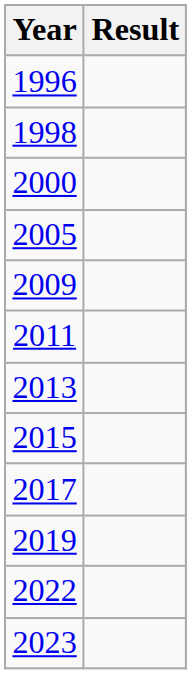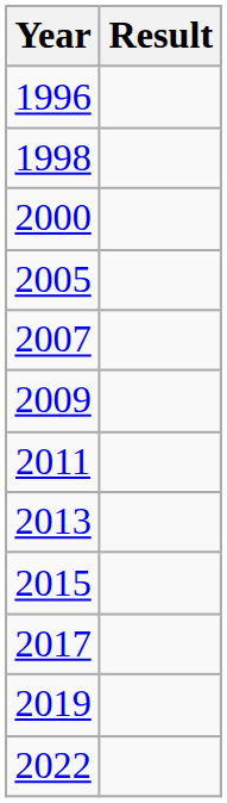+ row: 2007
- row: 2023
